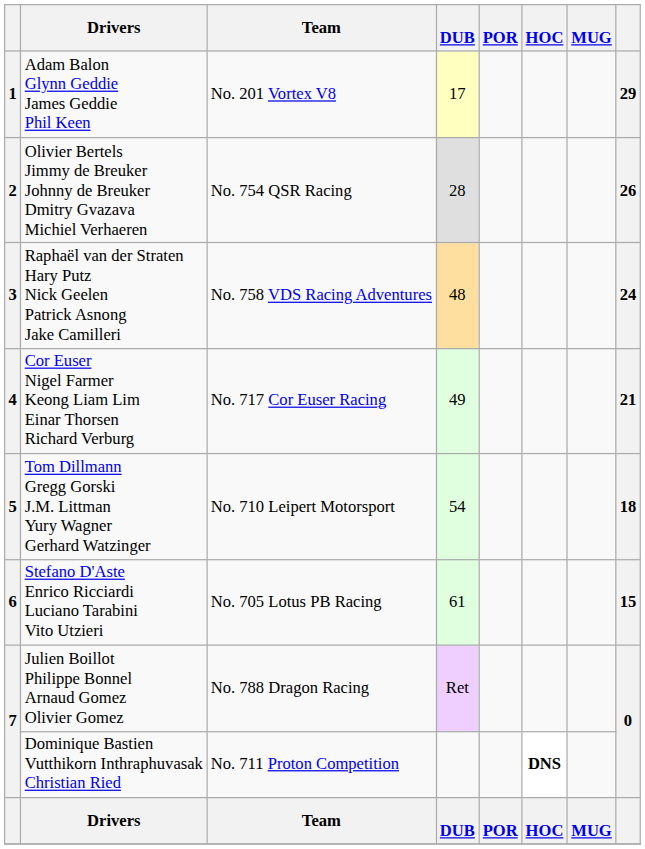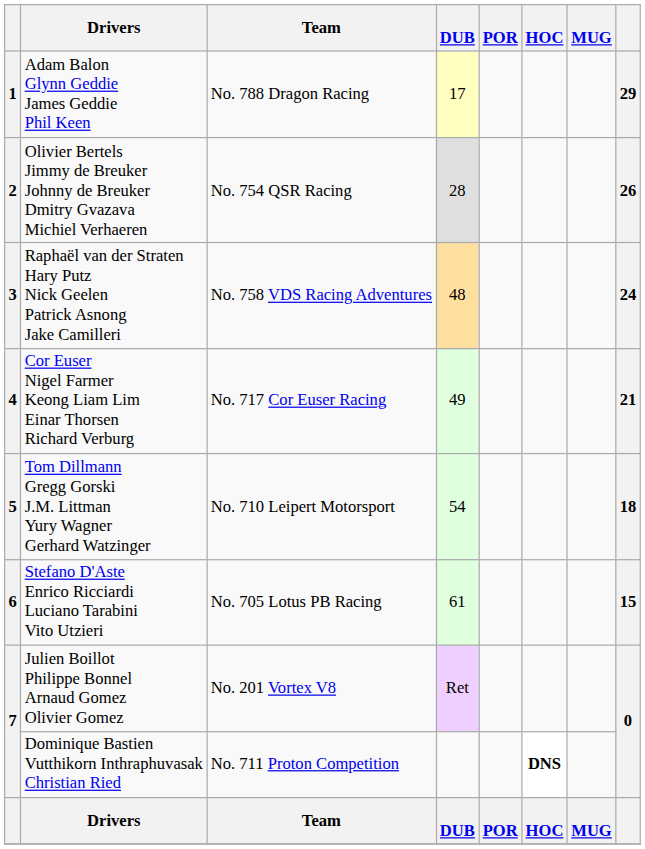Adam Balon Glynn Geddie James Geddie Phil Keen | Team: No. 201 Vortex V8 -> No. 788 Dragon Racing
Julien Boillot Philippe Bonnel Arnaud Gomez Olivier Gomez | Team: No. 788 Dragon Racing -> No. 201 Vortex V8
